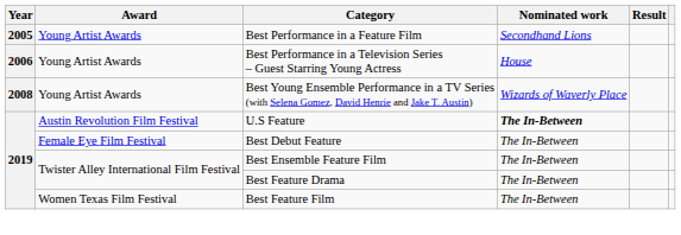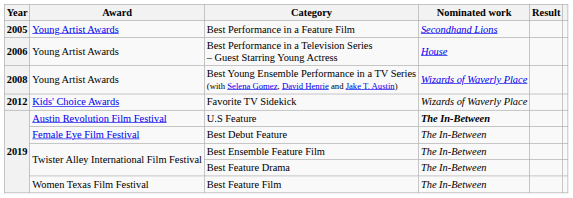+ row: 2012 | Kids' Choice Awards | Favorite TV Sidekick | Wizards of Waverly Place
